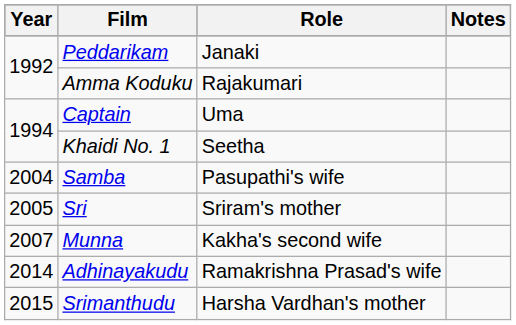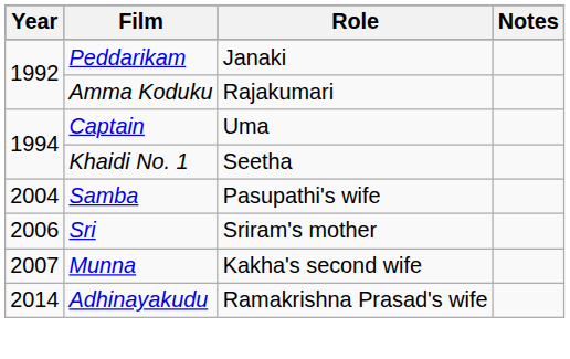Sri | Year: 2005 -> 2006
- row: 2015 | Srimanthudu | Harsha Vardhan's mother
